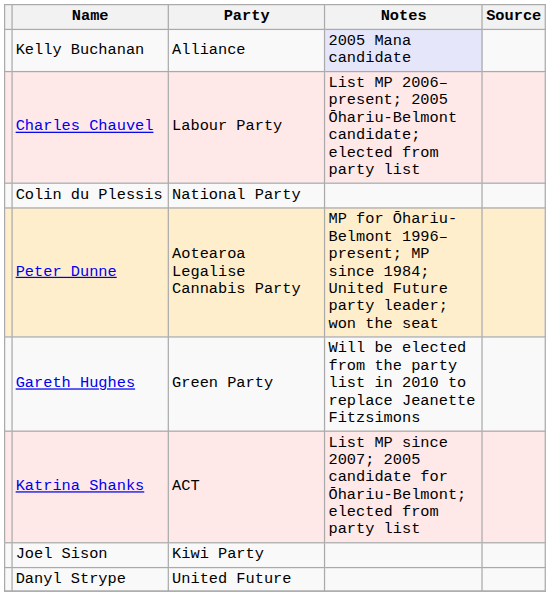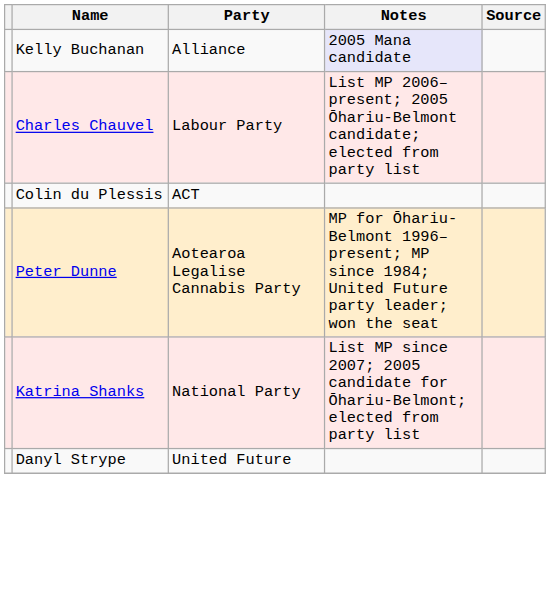Colin du Plessis | Party: National Party -> ACT
- row: Gareth Hughes | Green Party | Will be elected from the party list in 2010 to replace Jeanette Fitzsimons
Katrina Shanks | Party: ACT -> National Party
- row: Joel Sison | Kiwi Party
